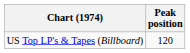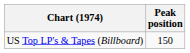US Top LP's & Tapes (Billboard) | Peak position: 120 -> 150
